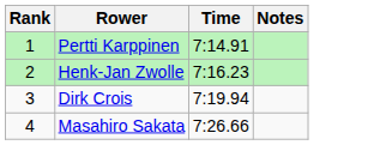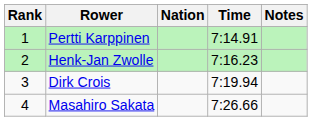+ column: Nation
